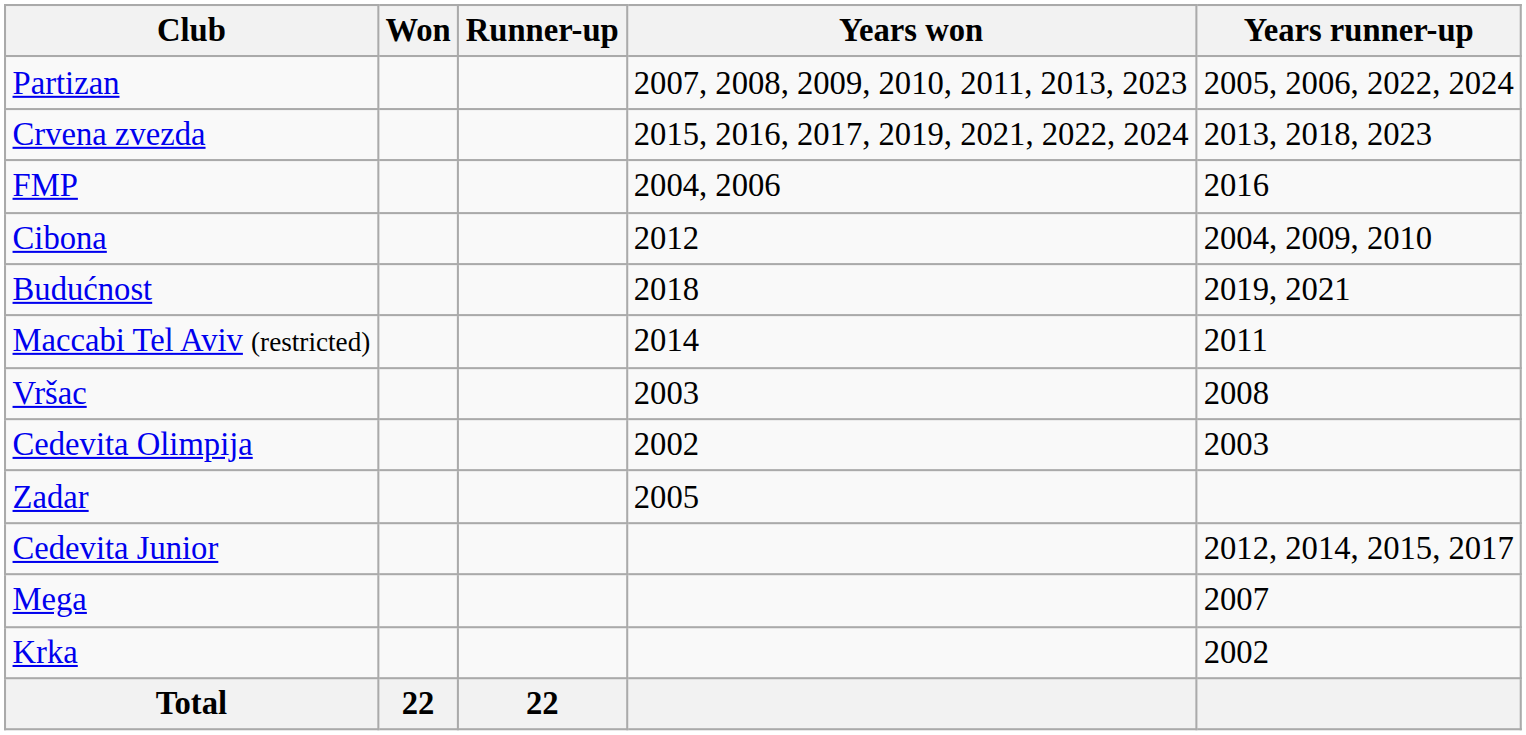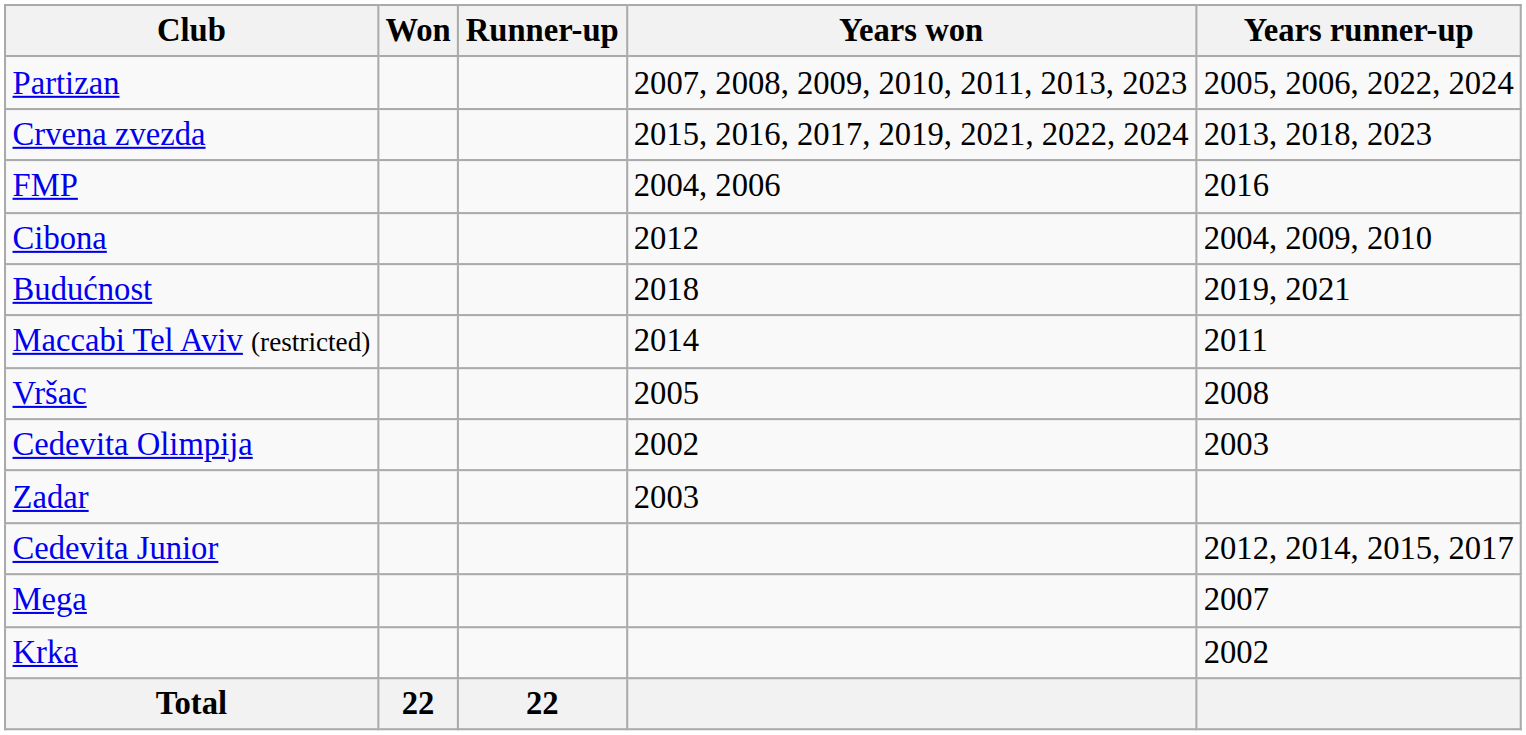Vršac | Years won: 2003 -> 2005
Zadar | Years won: 2005 -> 2003
